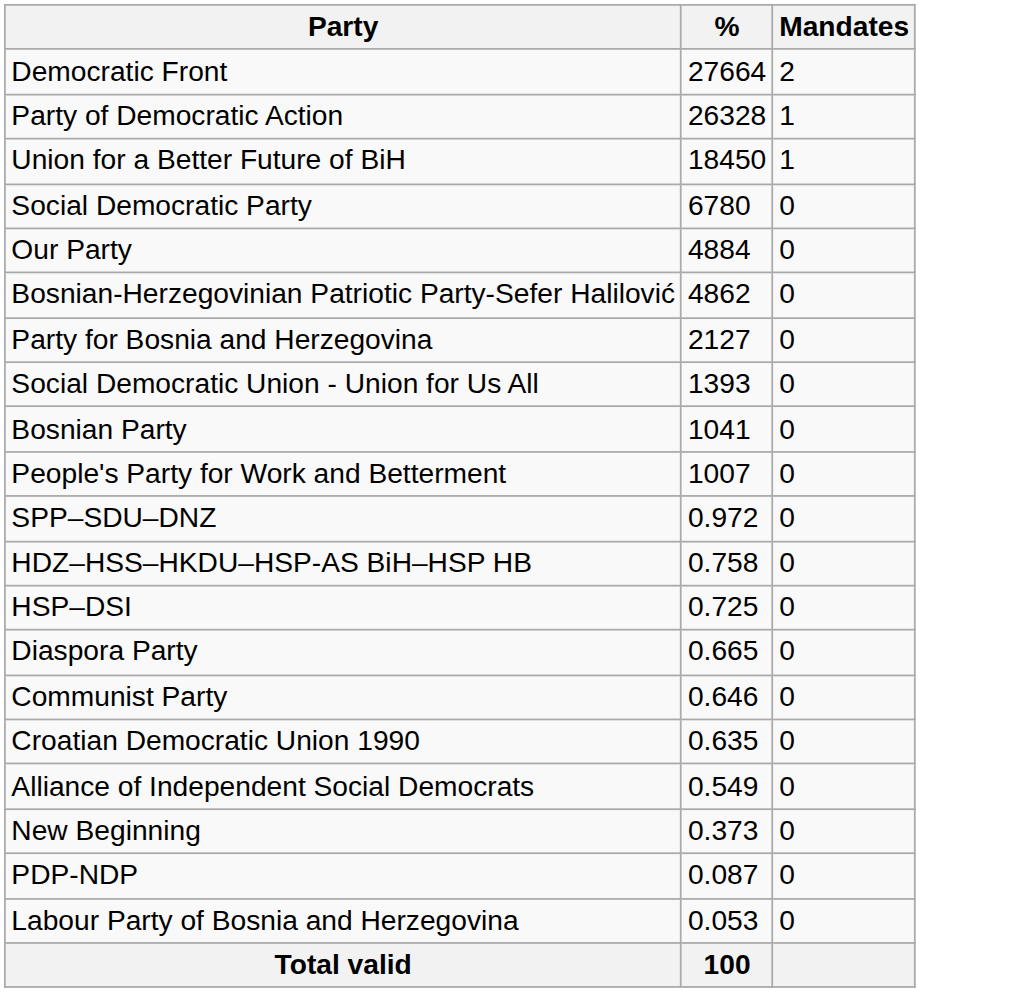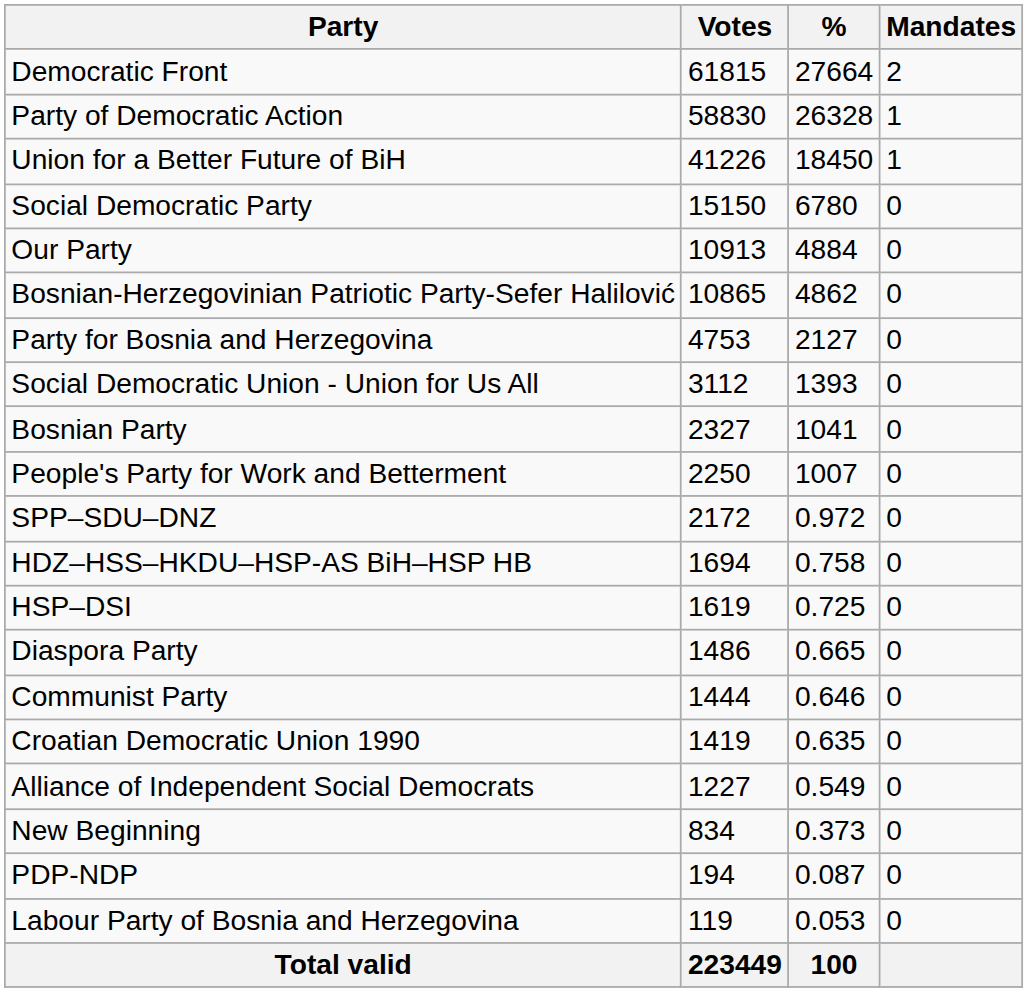+ column: Votes | 61815 | 58830 | 41226 | 15150 | 10913 | 10865 | 4753 | 3112 | 2327 | 2250 | 2172 | 1694 | 1619 | 1486 | 1444 | 1419 | 1227 | 834 | 194 | 119 | 223449
